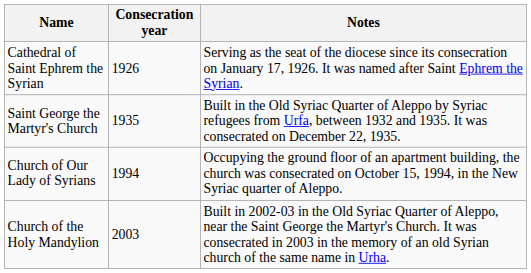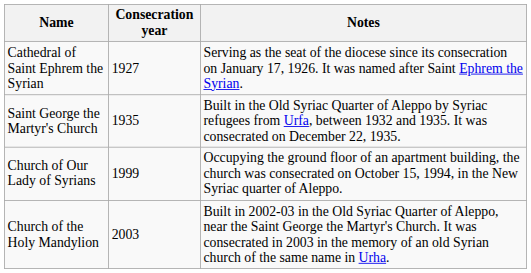Cathedral of Saint Ephrem the Syrian | Consecration year: 1926 -> 1927
Church of Our Lady of Syrians | Consecration year: 1994 -> 1999
